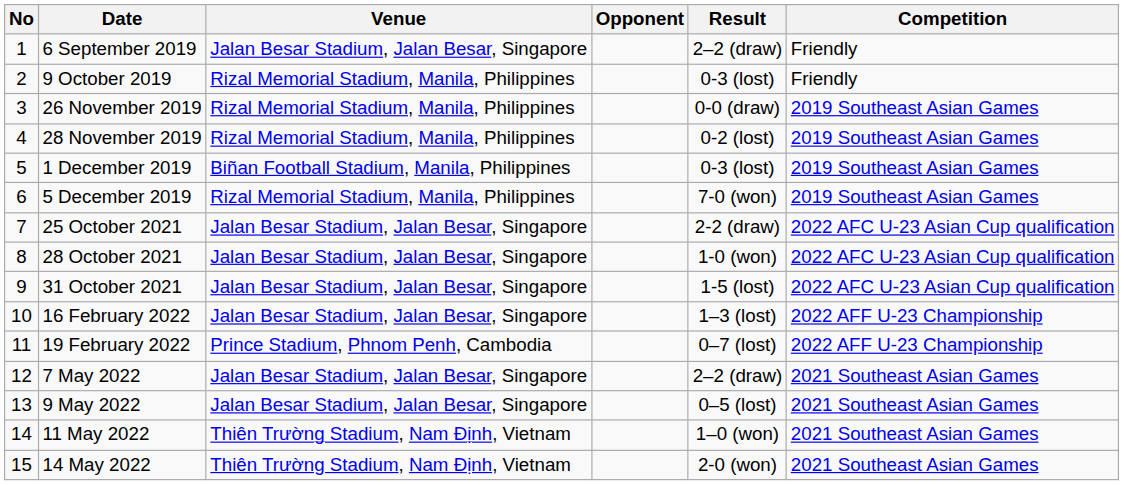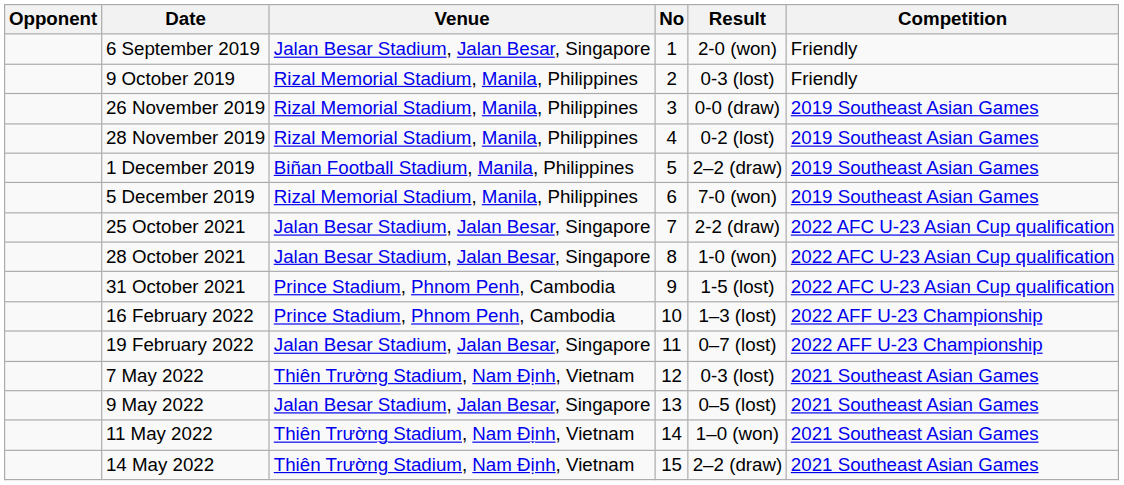columns swapped: No <-> Opponent
6 September 2019 | Result: 2–2 (draw) -> 2-0 (won)
1 December 2019 | Result: 0-3 (lost) -> 2–2 (draw)
31 October 2021 | Venue: Jalan Besar Stadium, Jalan Besar, Singapore -> Prince Stadium, Phnom Penh, Cambodia
16 February 2022 | Venue: Jalan Besar Stadium, Jalan Besar, Singapore -> Prince Stadium, Phnom Penh, Cambodia
19 February 2022 | Venue: Prince Stadium, Phnom Penh, Cambodia -> Jalan Besar Stadium, Jalan Besar, Singapore
7 May 2022 | Venue: Jalan Besar Stadium, Jalan Besar, Singapore -> Thiên Trường Stadium, Nam Định, Vietnam
7 May 2022 | Result: 2–2 (draw) -> 0-3 (lost)
14 May 2022 | Result: 2-0 (won) -> 2–2 (draw)
